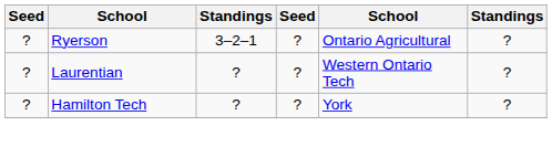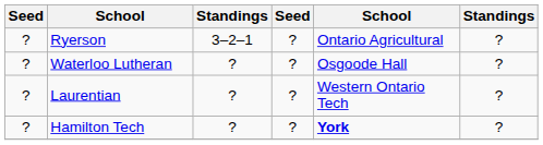+ row: ? | Waterloo Lutheran | ? | ? | Osgoode Hall | ?
Hamilton Tech | column 5: normal -> bold
